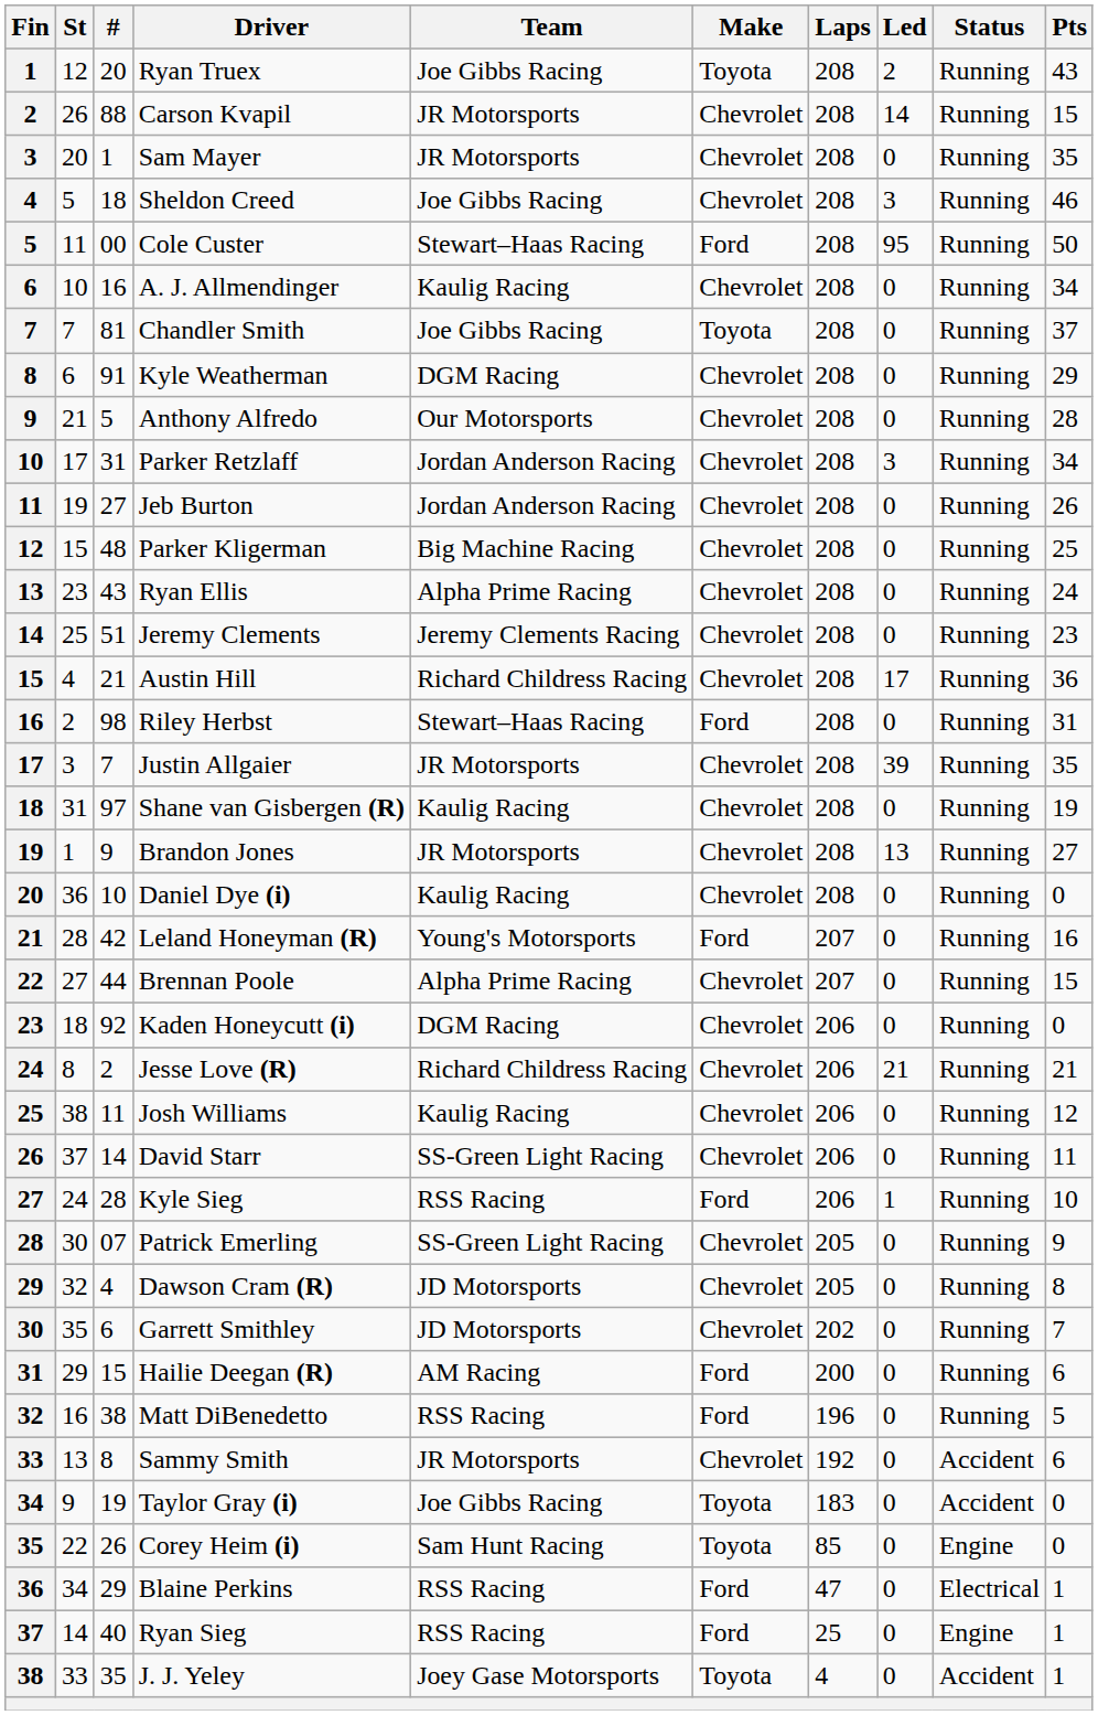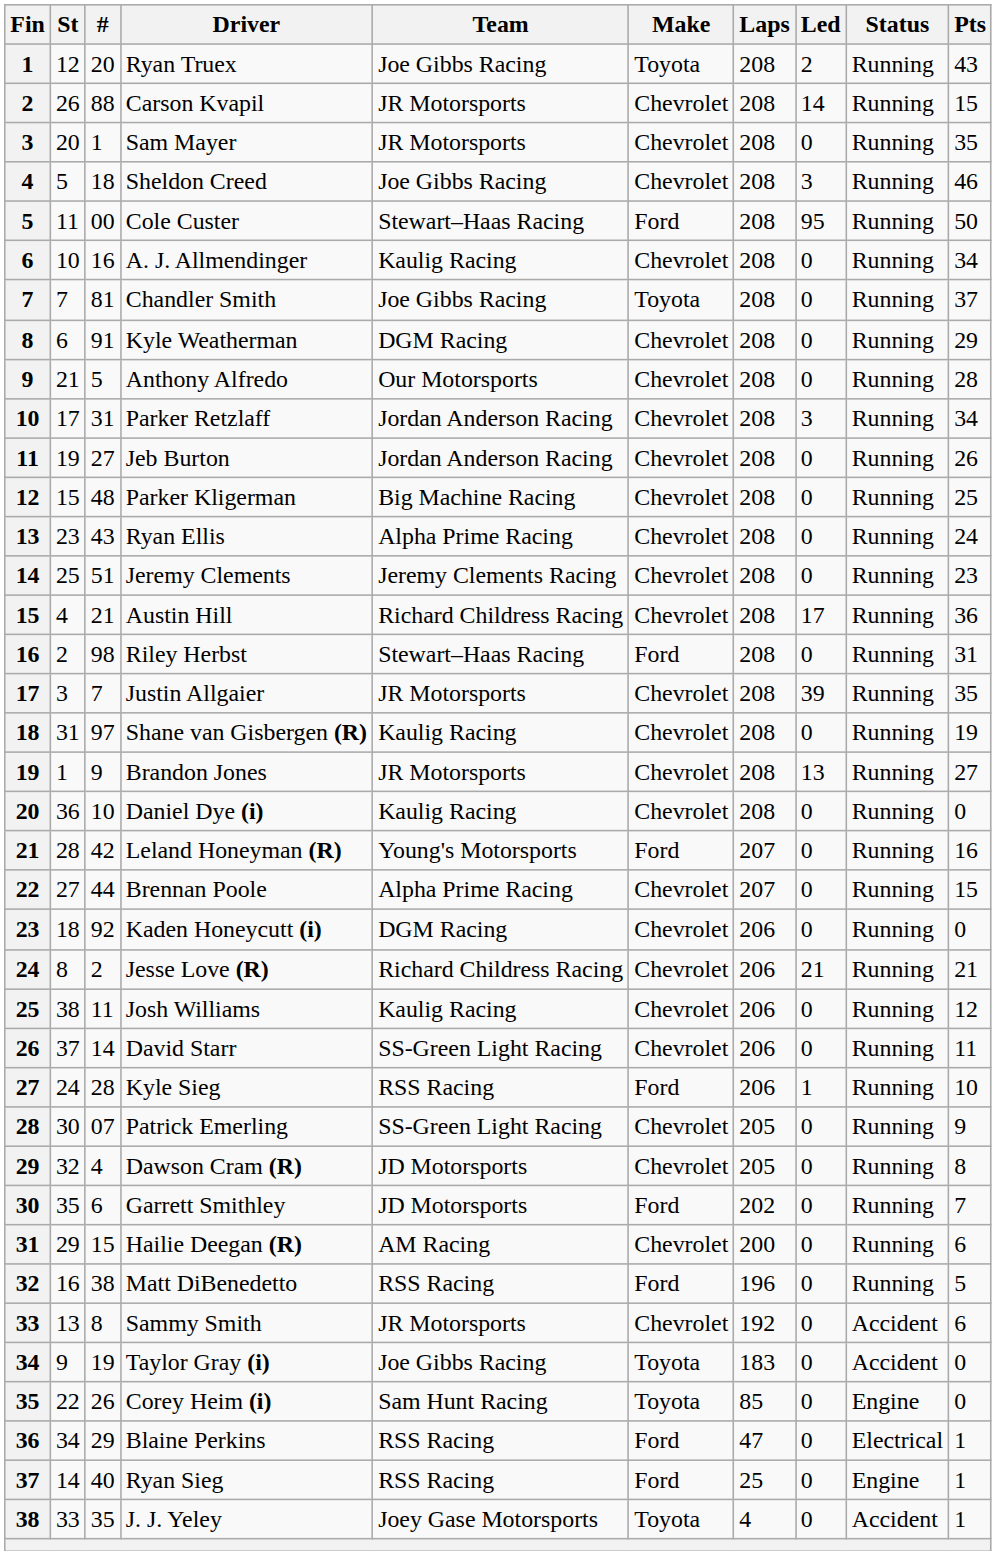Garrett Smithley | Make: Chevrolet -> Ford
Hailie Deegan (R) | Make: Ford -> Chevrolet
